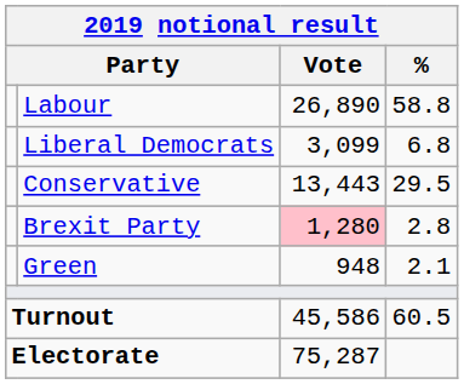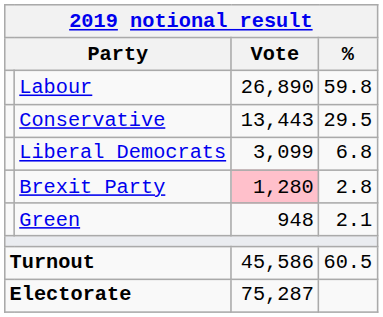Labour | %: 58.8 -> 59.8
rows swapped: Conservative <-> Liberal Democrats
